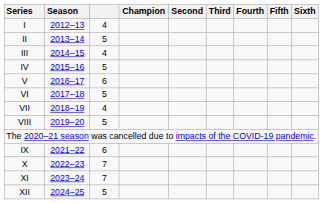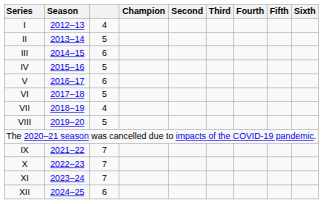III | column 3: 4 -> 6
IX | column 3: 6 -> 7
XII | column 3: 5 -> 6
